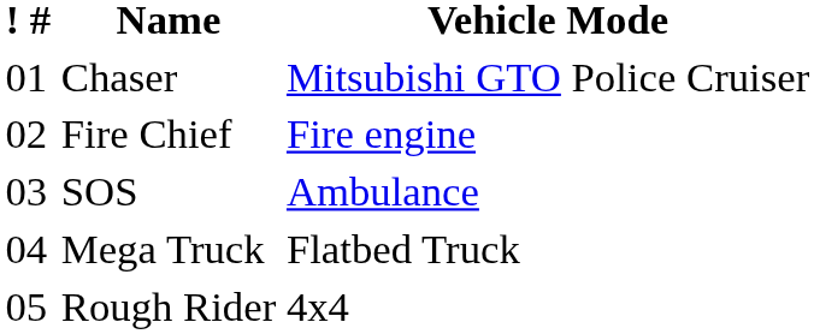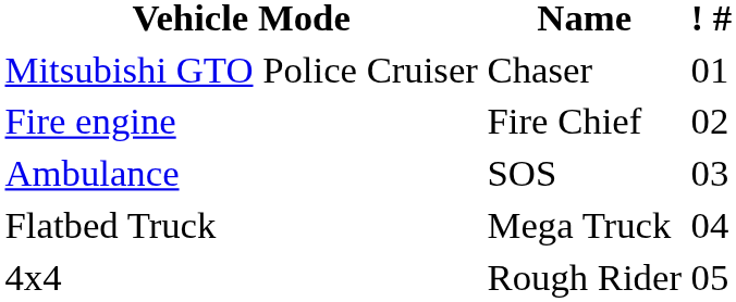columns swapped: ! # <-> Vehicle Mode
